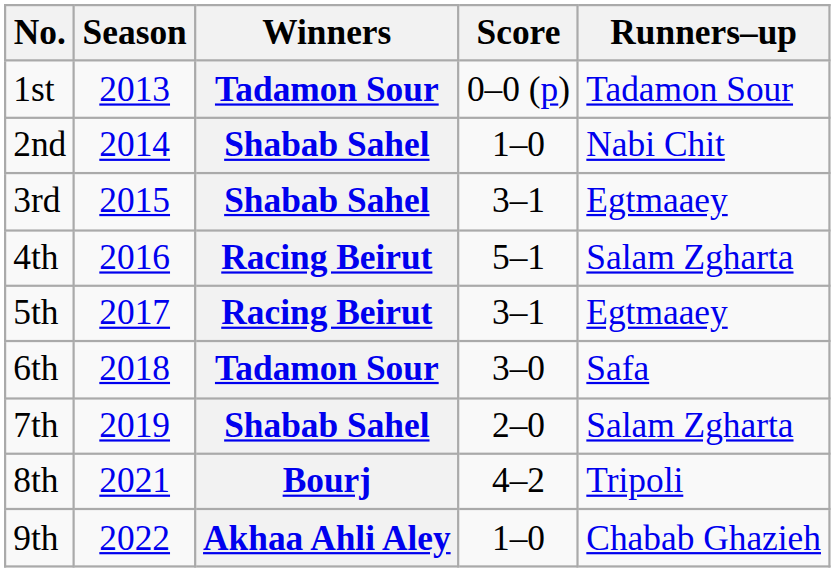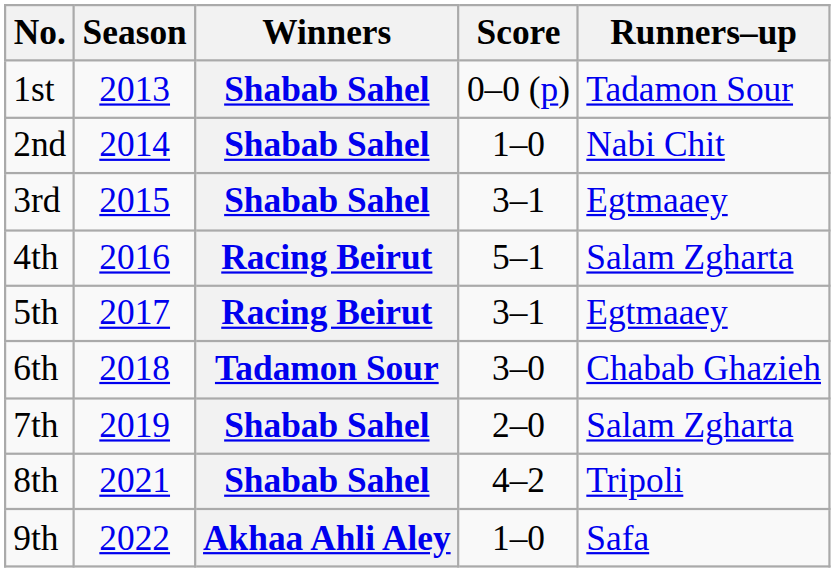1st | Winners: Tadamon Sour -> Shabab Sahel
6th | Runners–up: Safa -> Chabab Ghazieh
8th | Winners: Bourj -> Shabab Sahel
9th | Runners–up: Chabab Ghazieh -> Safa
